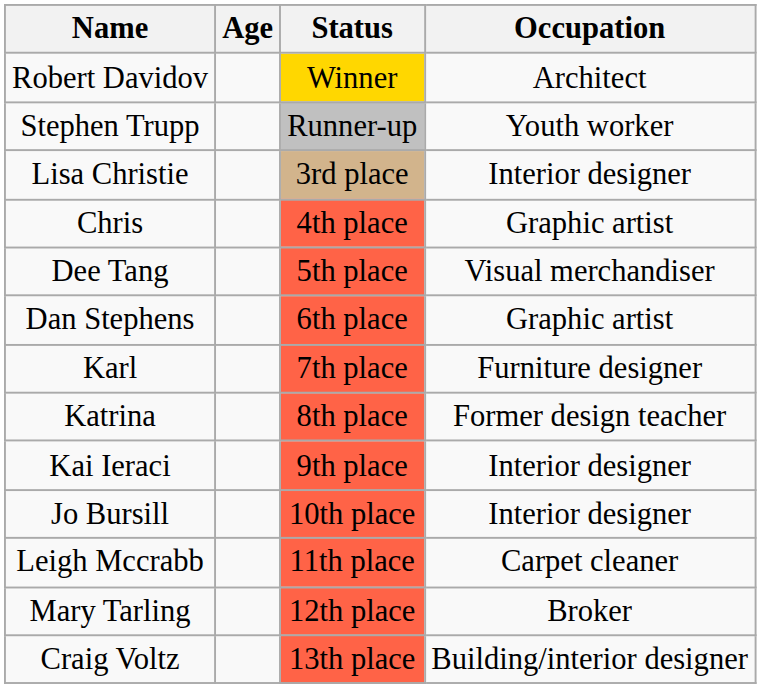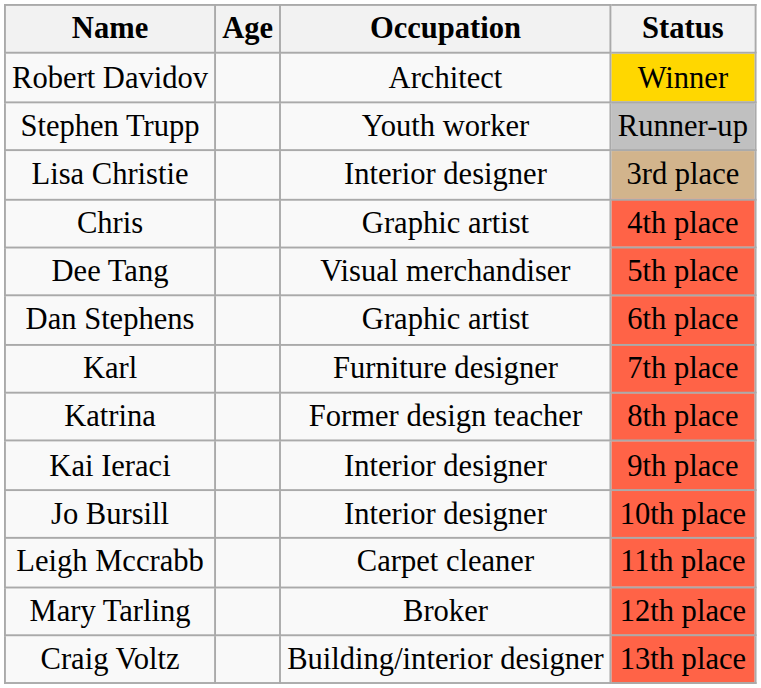columns swapped: Occupation <-> Status
